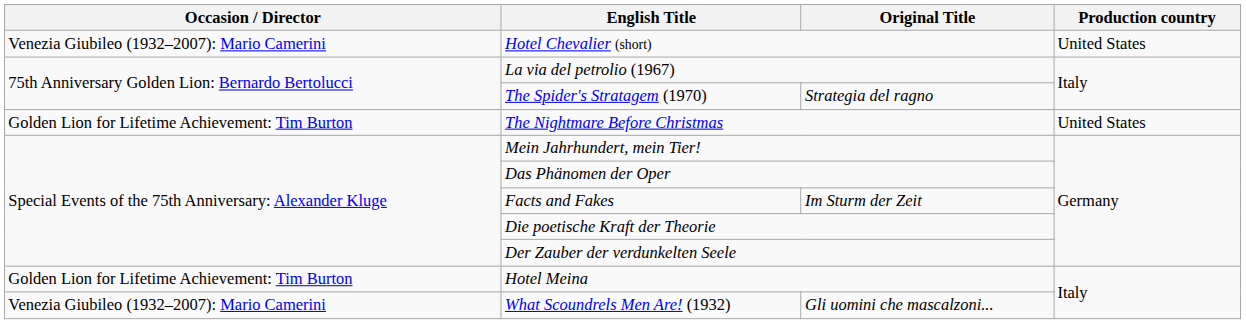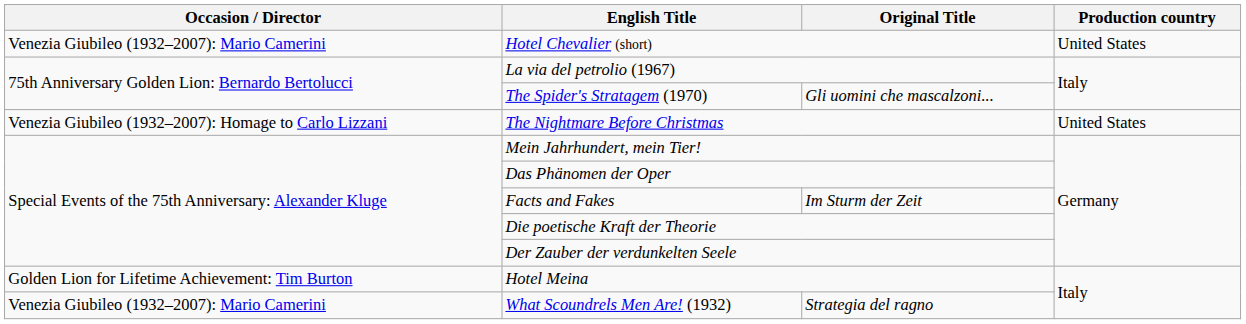The Spider's Stratagem (1970) | Original Title: Strategia del ragno -> Gli uomini che mascalzoni...
The Nightmare Before Christmas | Occasion / Director: Golden Lion for Lifetime Achievement: Tim Burton -> Venezia Giubileo (1932–2007): Homage to Carlo Lizzani
What Scoundrels Men Are! (1932) | Original Title: Gli uomini che mascalzoni... -> Strategia del ragno
